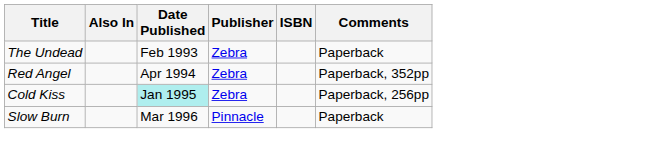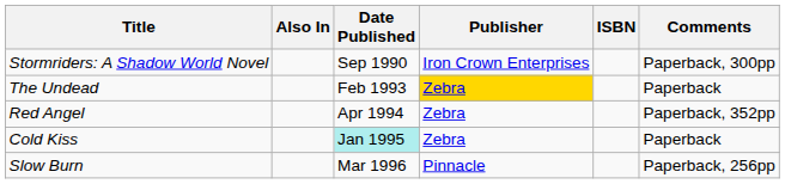+ row: Stormriders: A Shadow World Novel | Sep 1990 | Iron Crown Enterprises | Paperback, 300pp
The Undead | Publisher: no background -> gold background
Cold Kiss | Comments: Paperback, 256pp -> Paperback
Slow Burn | Comments: Paperback -> Paperback, 256pp
